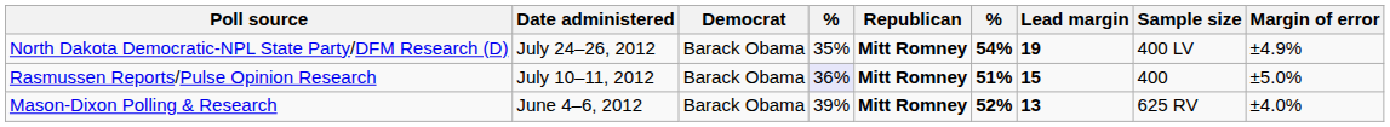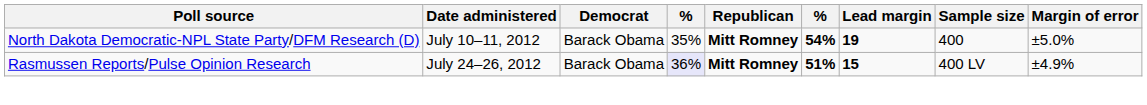North Dakota Democratic-NPL State Party/DFM Research (D) | Date administered: July 24–26, 2012 -> July 10–11, 2012
North Dakota Democratic-NPL State Party/DFM Research (D) | Sample size: 400 LV -> 400
North Dakota Democratic-NPL State Party/DFM Research (D) | Margin of error: ±4.9% -> ±5.0%
Rasmussen Reports/Pulse Opinion Research | Date administered: July 10–11, 2012 -> July 24–26, 2012
Rasmussen Reports/Pulse Opinion Research | Sample size: 400 -> 400 LV
Rasmussen Reports/Pulse Opinion Research | Margin of error: ±5.0% -> ±4.9%
- row: Mason-Dixon Polling & Research | June 4–6, 2012 | Barack Obama | 39% | Mitt Romney | 52% | 13 | 625 RV | ±4.0%
